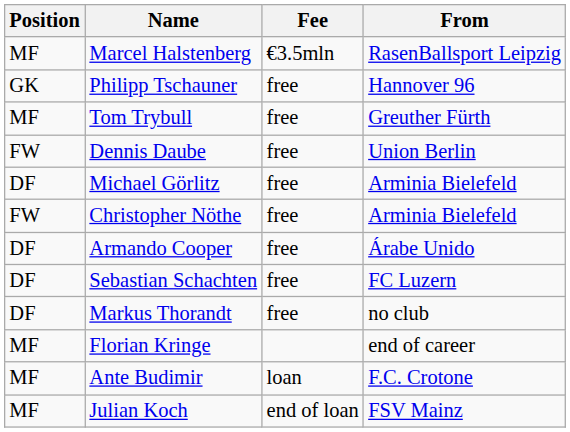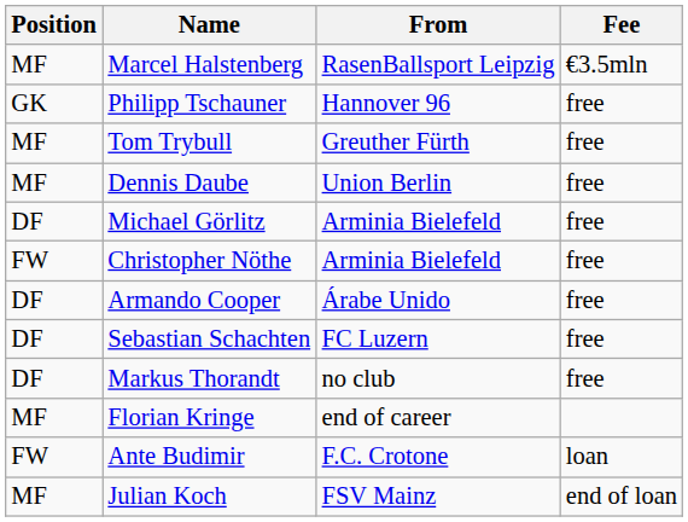columns swapped: From <-> Fee
Dennis Daube | Position: FW -> MF
Ante Budimir | Position: MF -> FW
